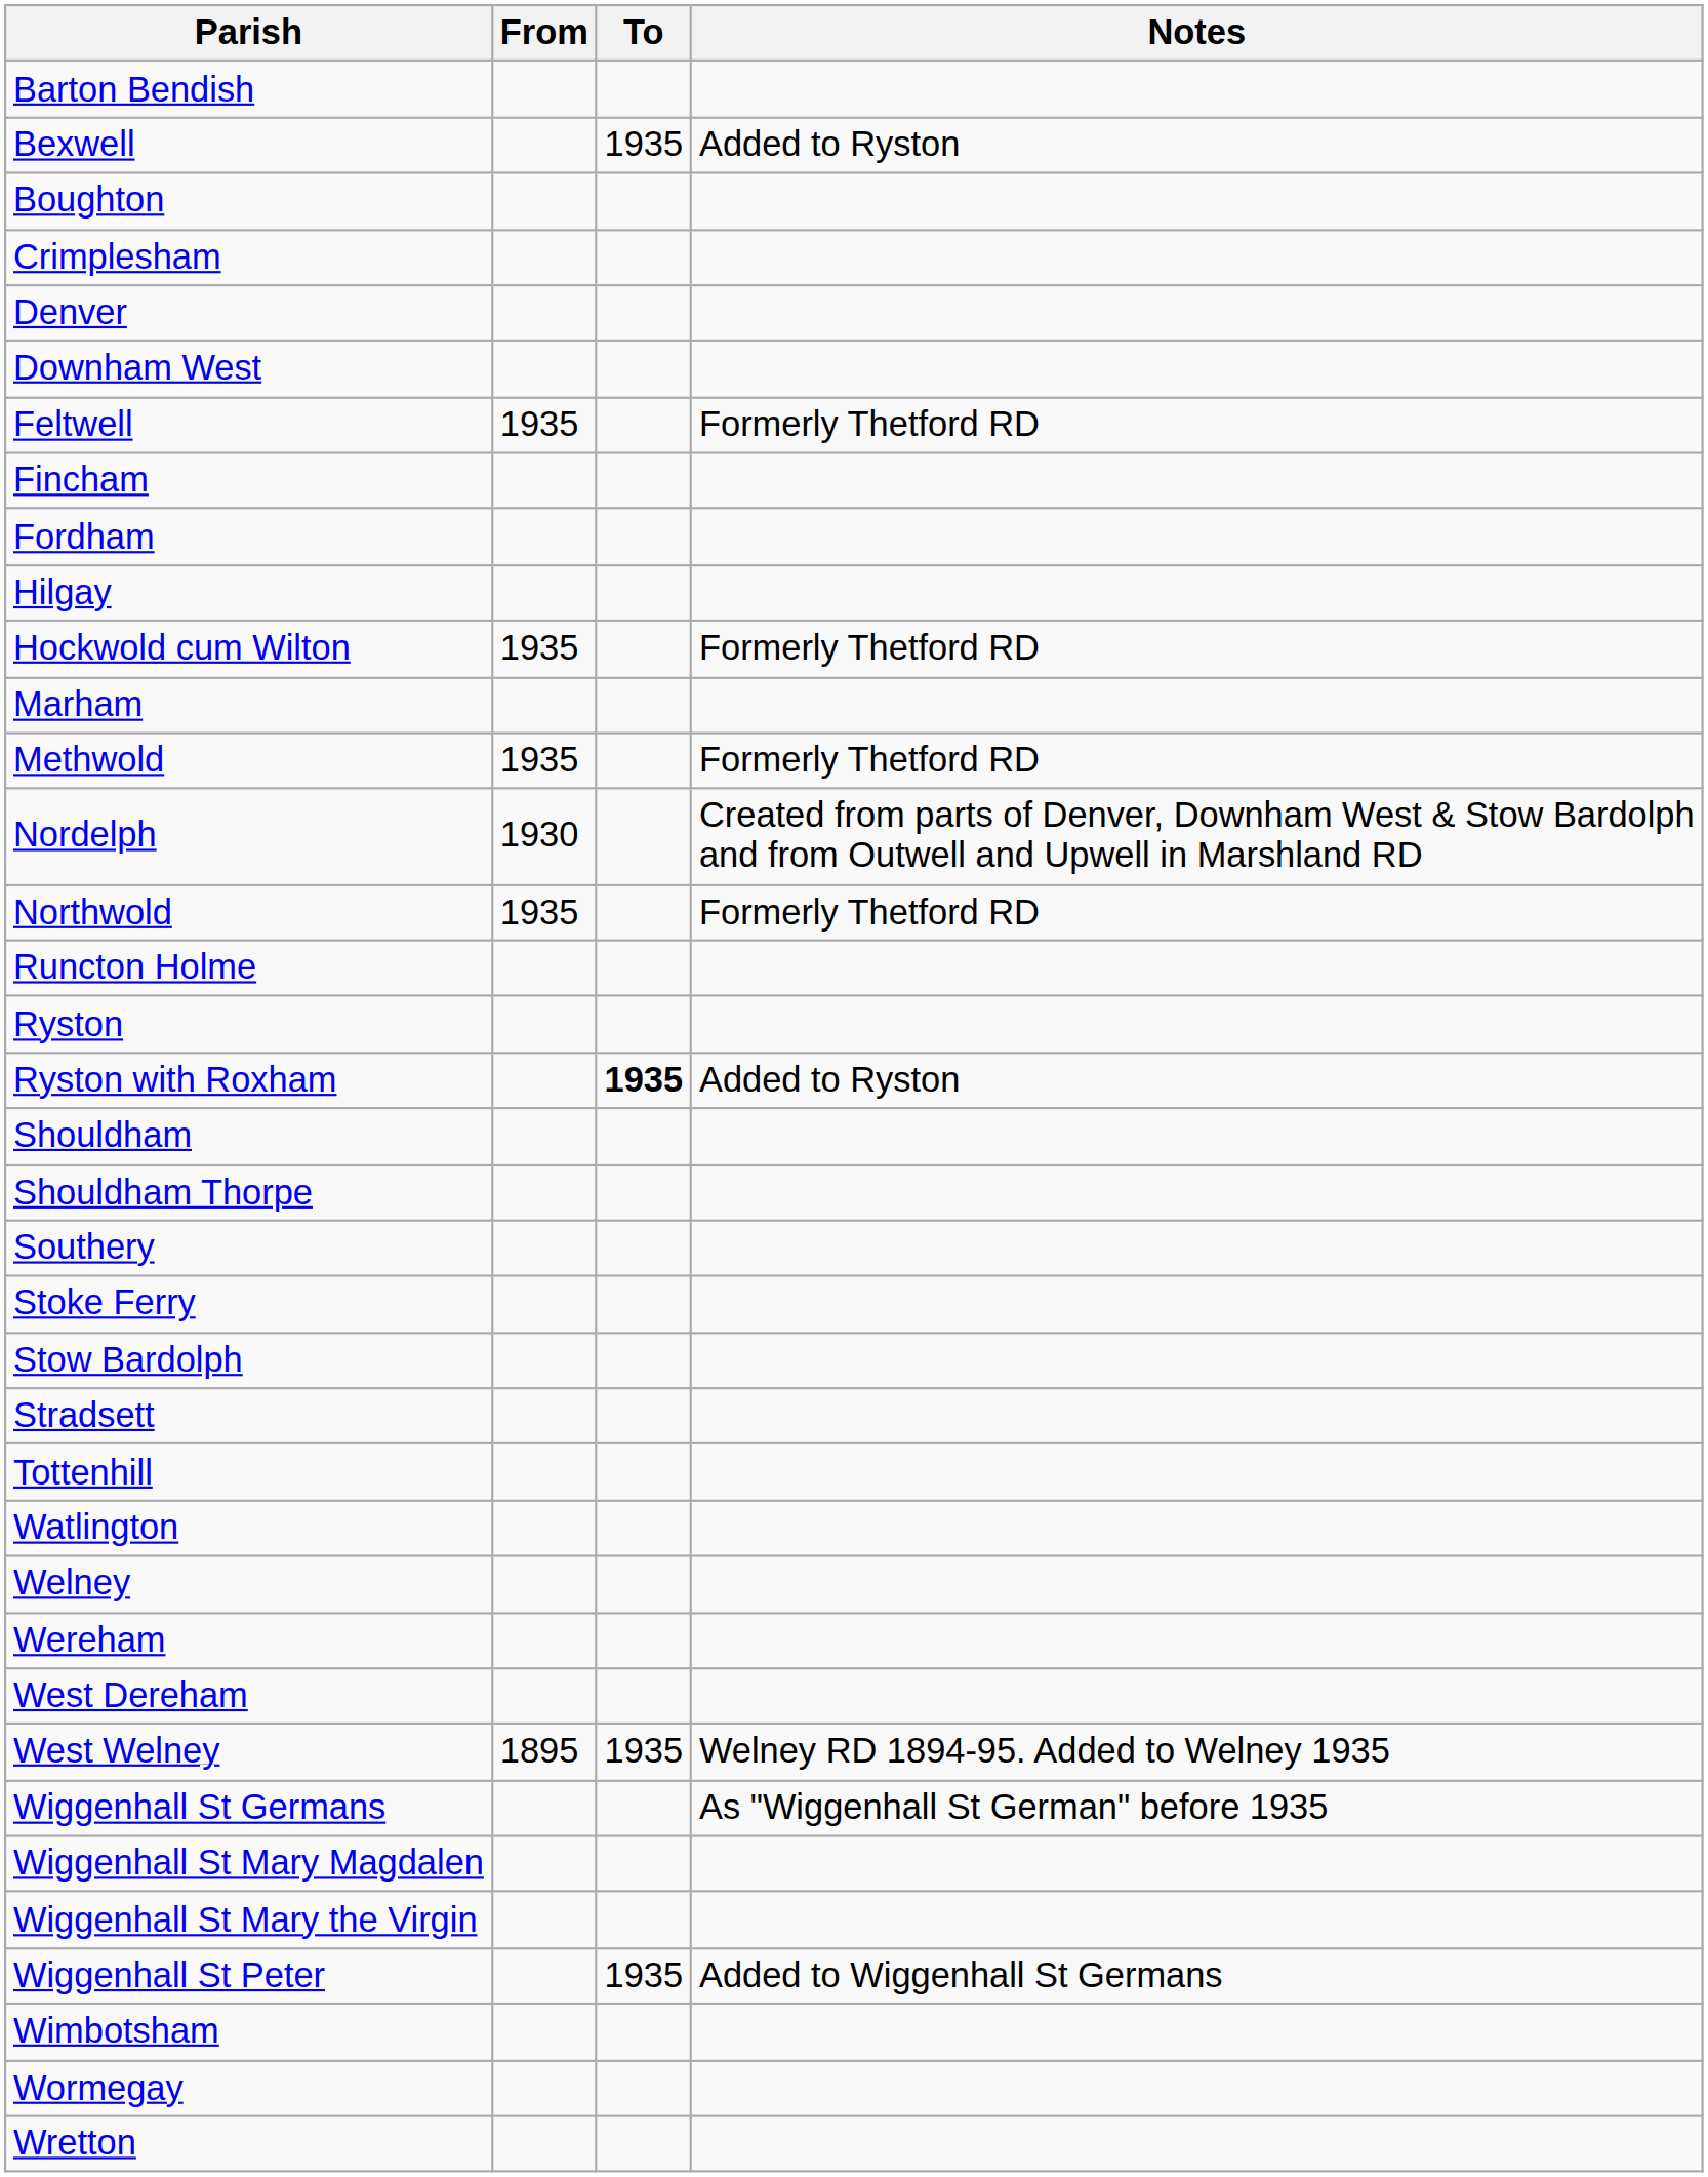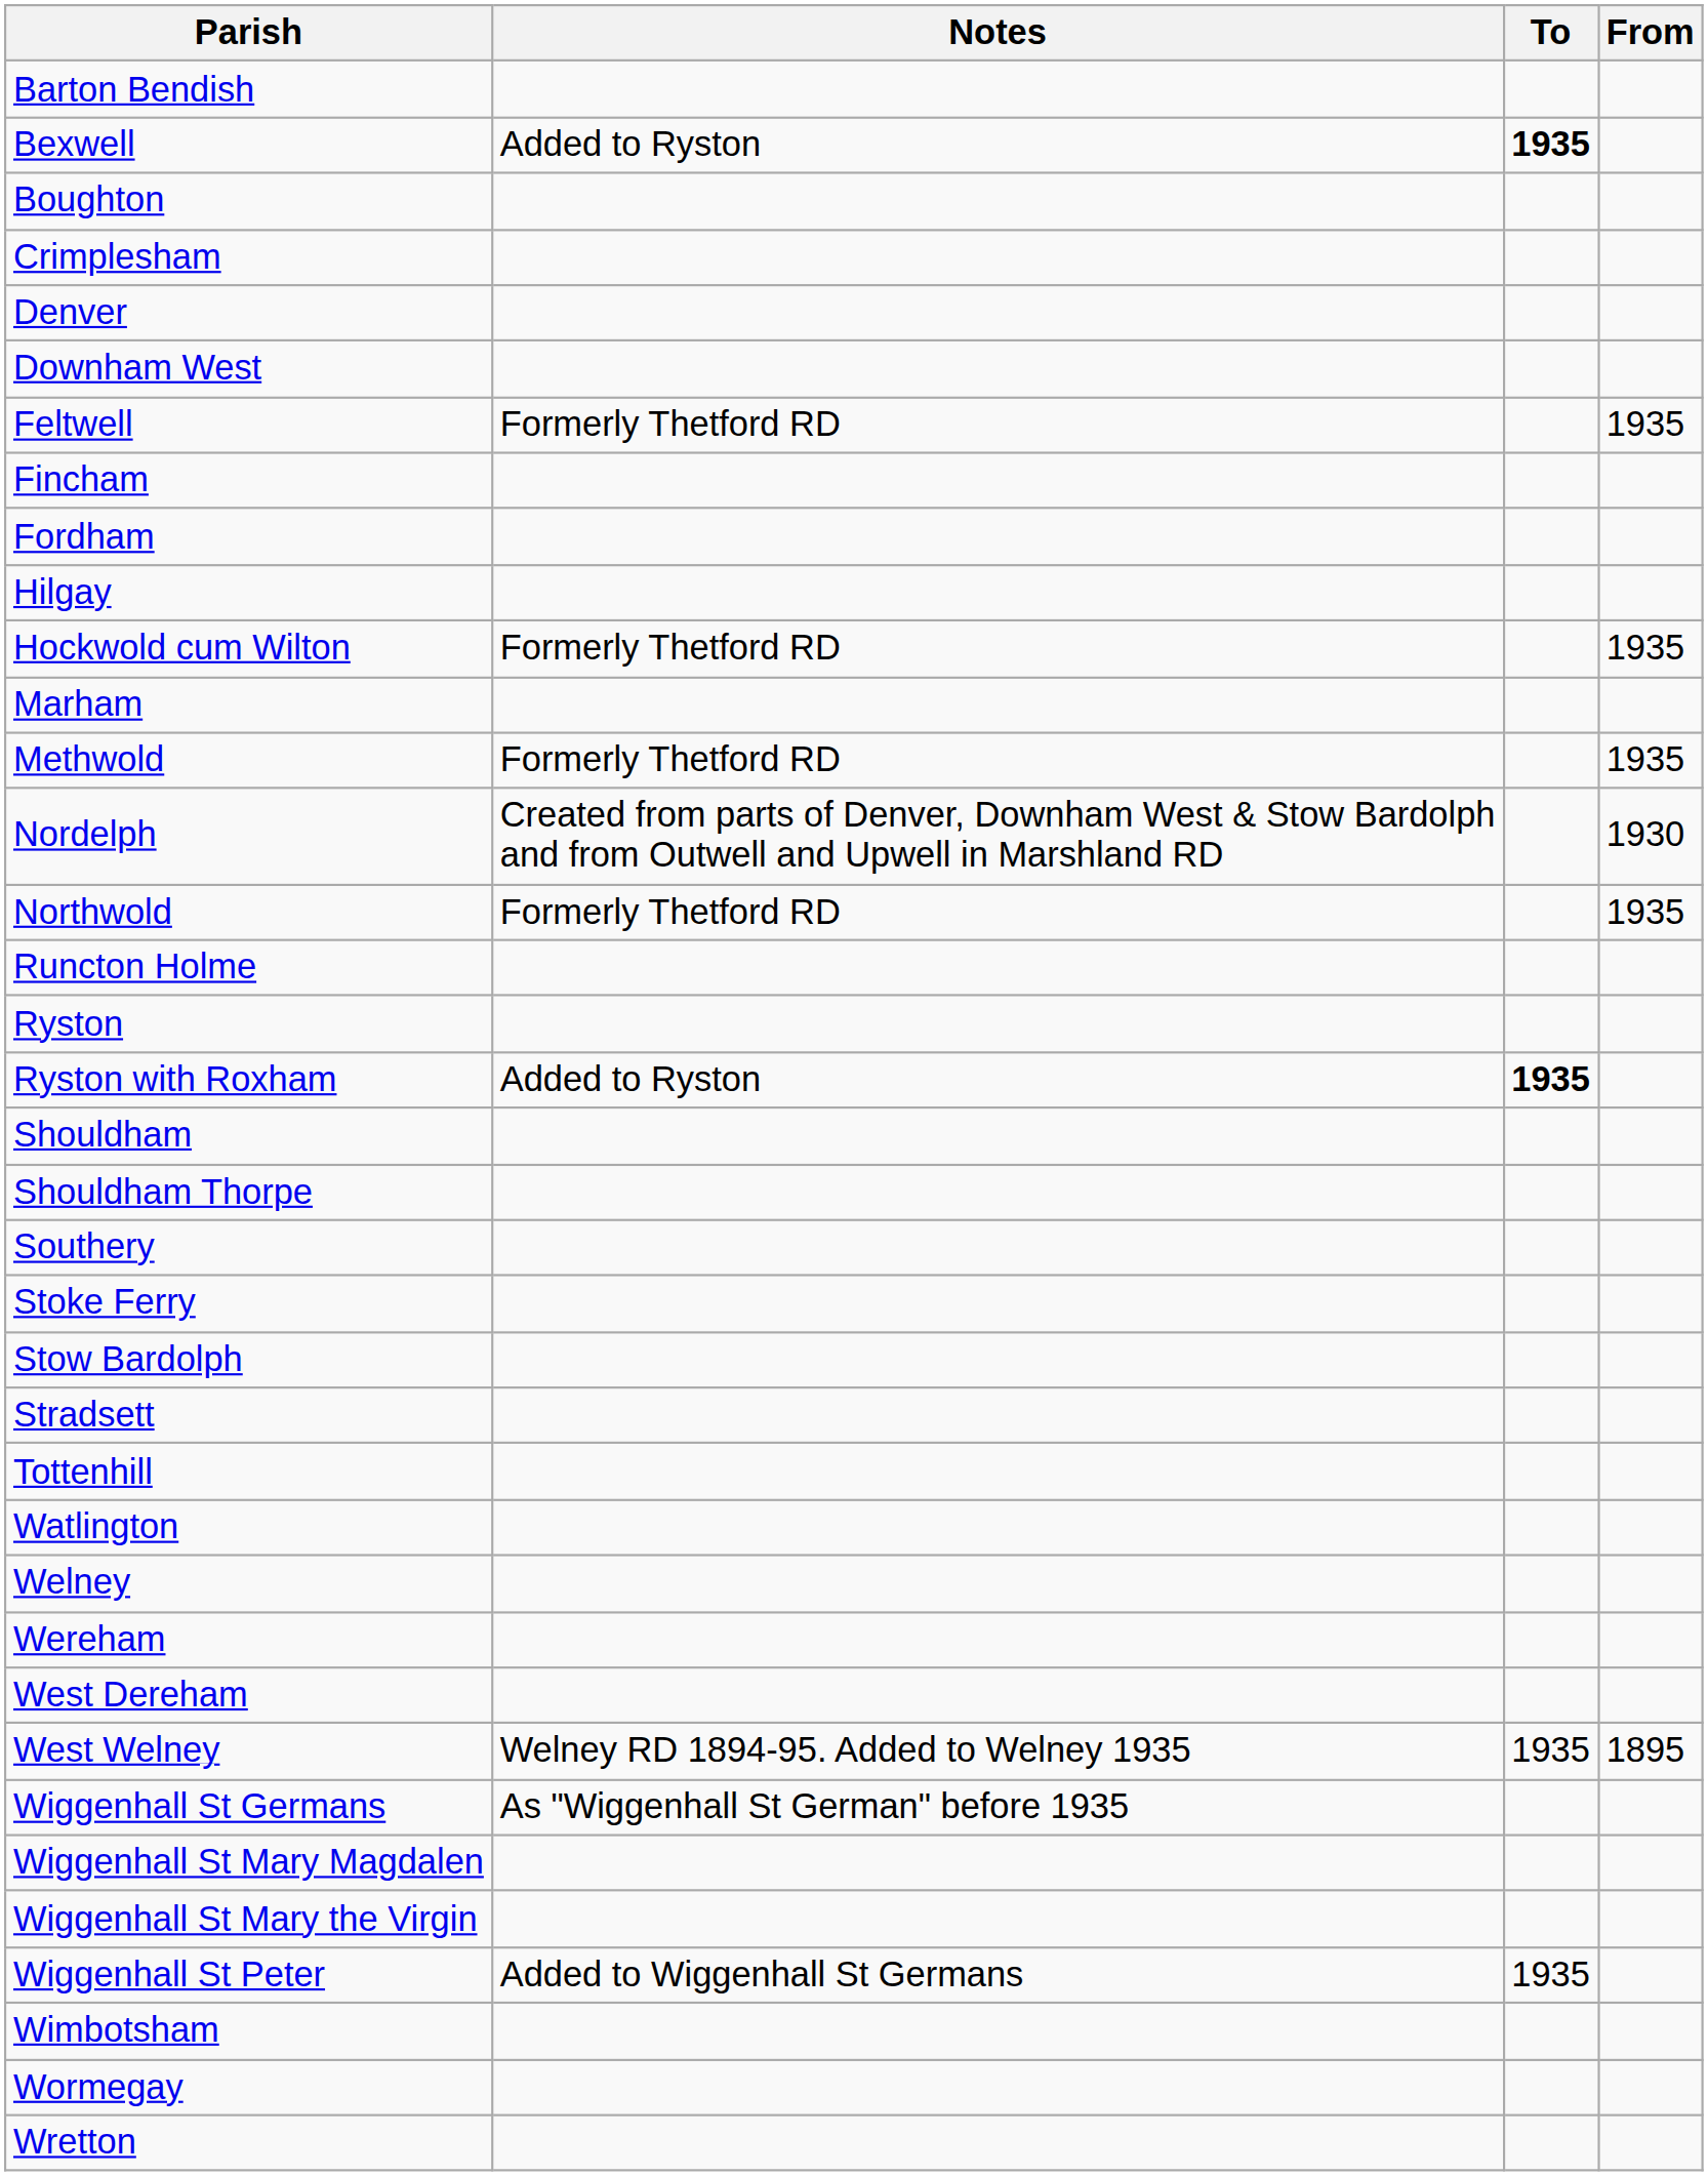columns swapped: From <-> Notes
Bexwell | To: normal -> bold
